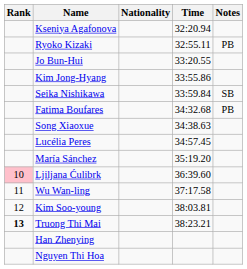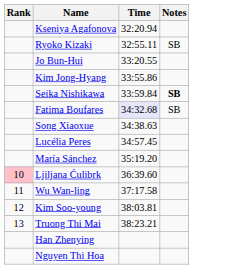- column: Nationality
Ryoko Kizaki | Notes: PB -> SB
Seika Nishikawa | Notes: normal -> bold
Fatima Boufares | Time: no background -> lavender background
Fatima Boufares | Notes: PB -> SB
Truong Thi Mai | Rank: bold -> normal
